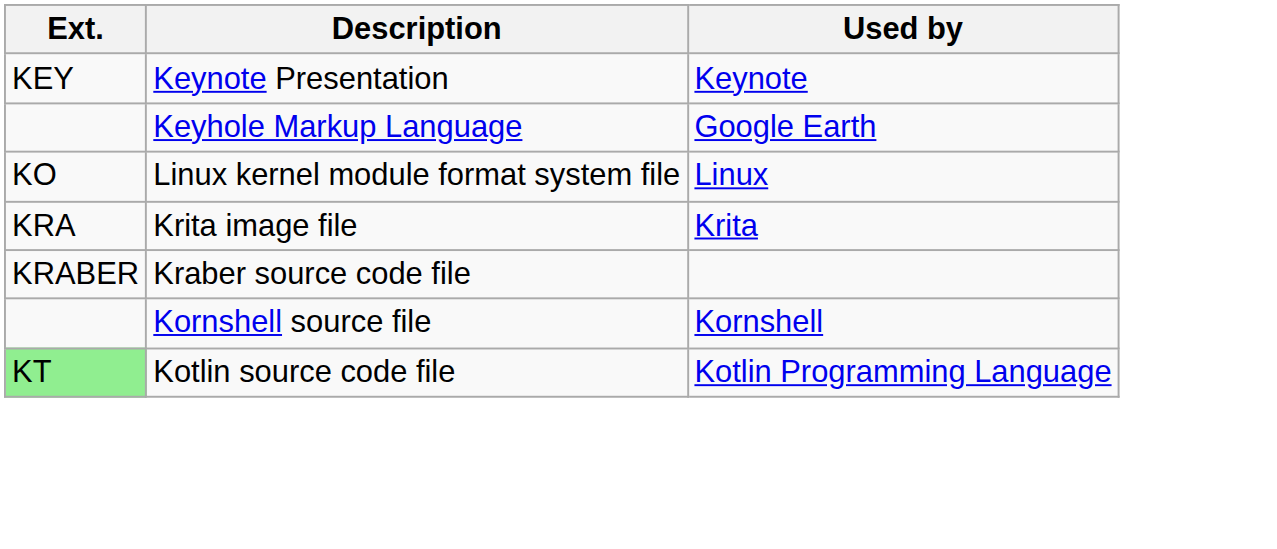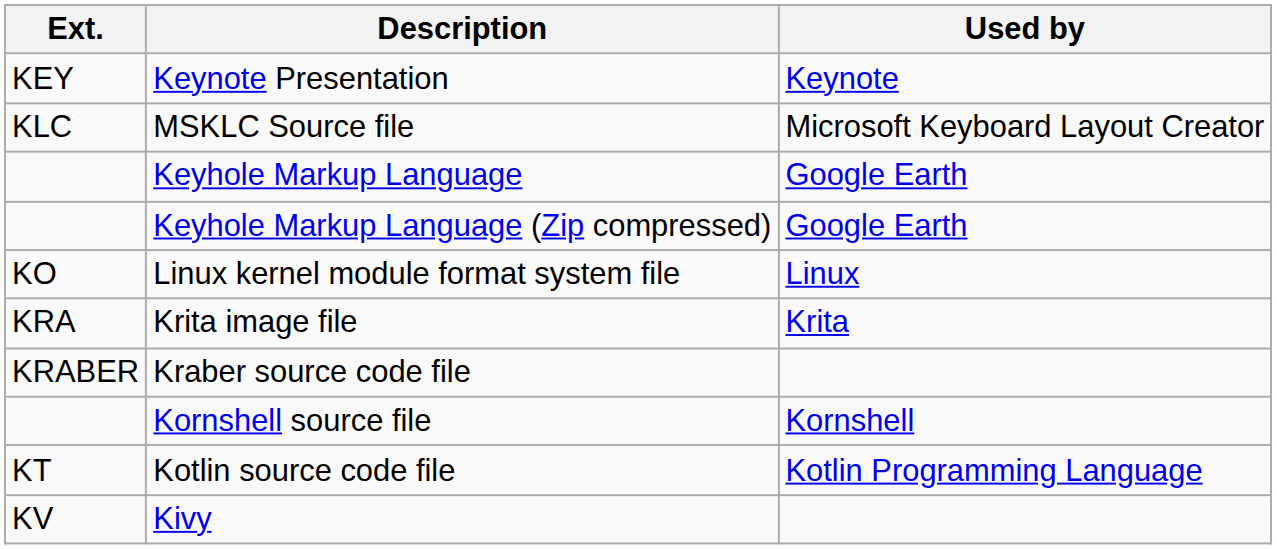+ row: KLC | MSKLC Source file | Microsoft Keyboard Layout Creator
+ row: Keyhole Markup Language (Zip compressed) | Google Earth
Kotlin source code file | Ext.: lightgreen background -> no background
+ row: KV | Kivy
